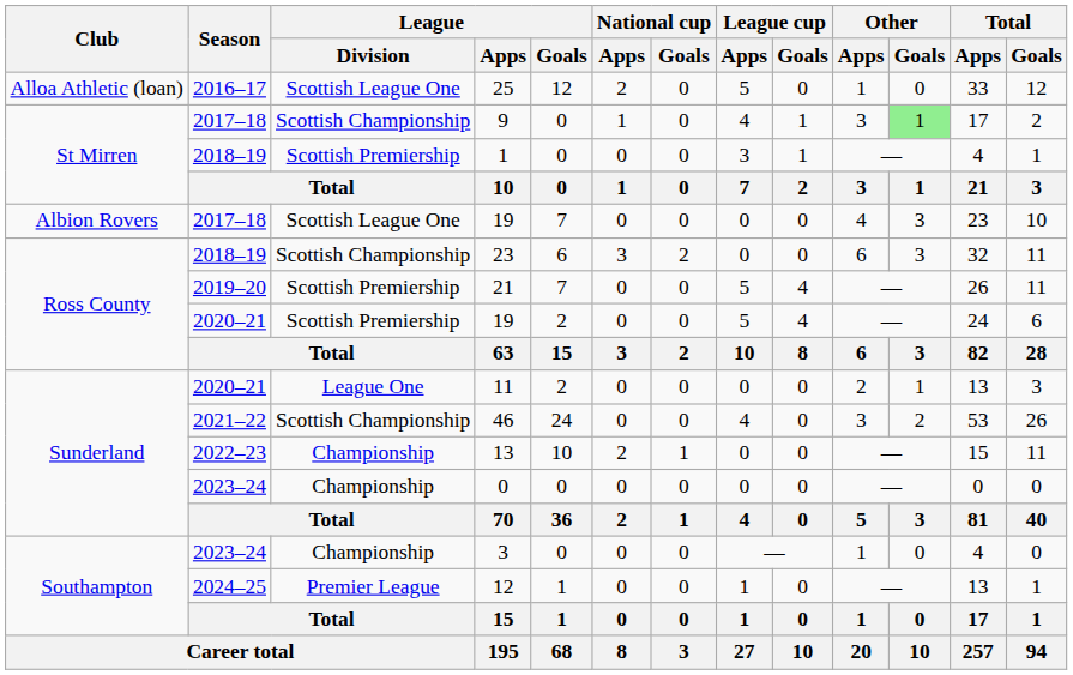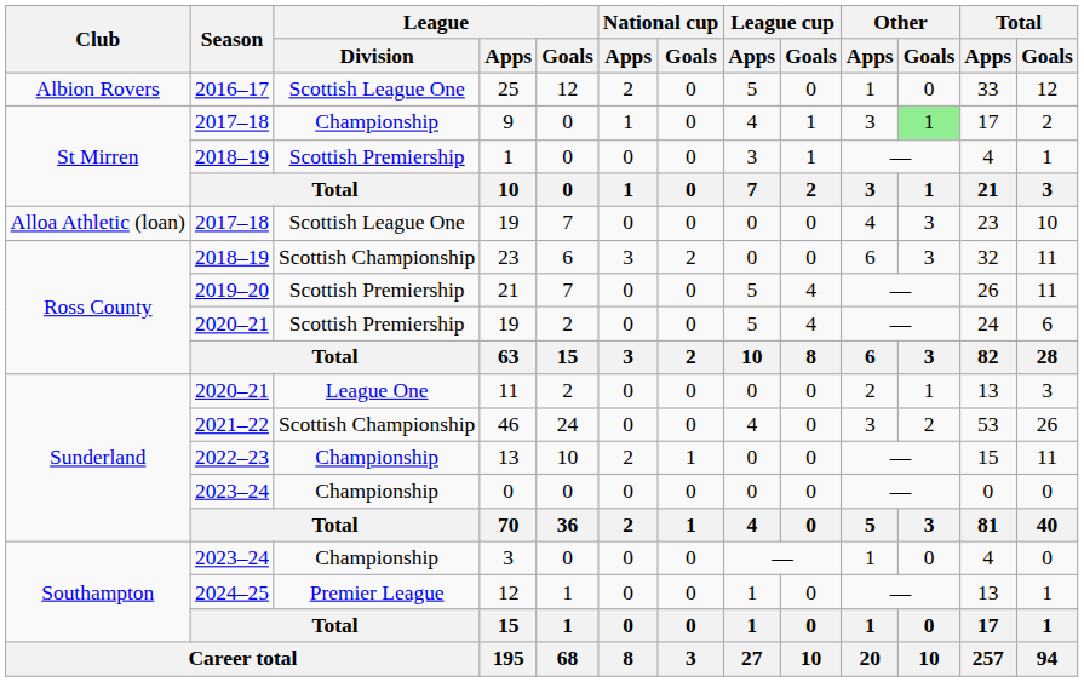25 | Club: Alloa Athletic (loan) -> Albion Rovers
9 | League / Division: Scottish Championship -> Championship
2017–18 / 19 | Club: Albion Rovers -> Alloa Athletic (loan)
